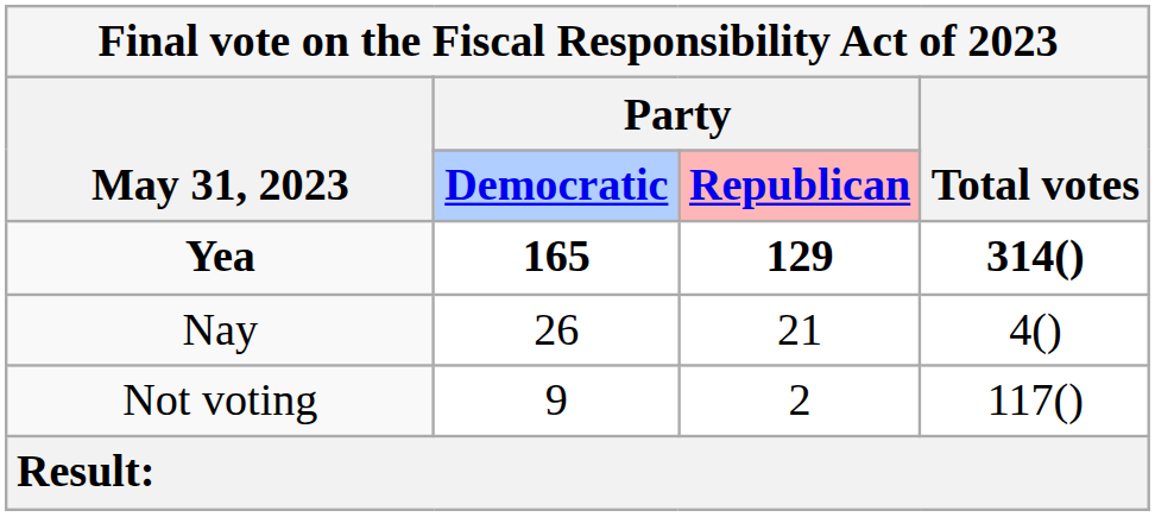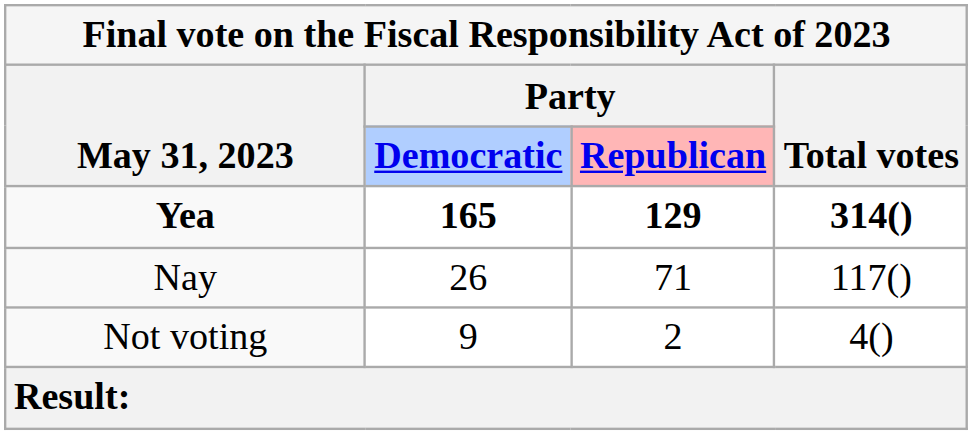Nay | Party / Republican: 21 -> 71
Nay | Total votes: 4() -> 117()
Not voting | Total votes: 117() -> 4()
